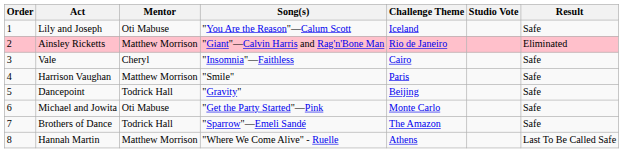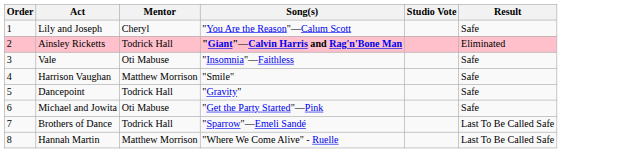- column: Challenge Theme | Iceland | Rio de Janeiro | Cairo | Paris | Beijing | Monte Carlo | The Amazon | Athens
Lily and Joseph | Mentor: Oti Mabuse -> Cheryl
Ainsley Ricketts | Mentor: Matthew Morrison -> Todrick Hall
Ainsley Ricketts | Song(s): normal -> bold
Vale | Mentor: Cheryl -> Oti Mabuse
Brothers of Dance | Result: Safe -> Last To Be Called Safe
